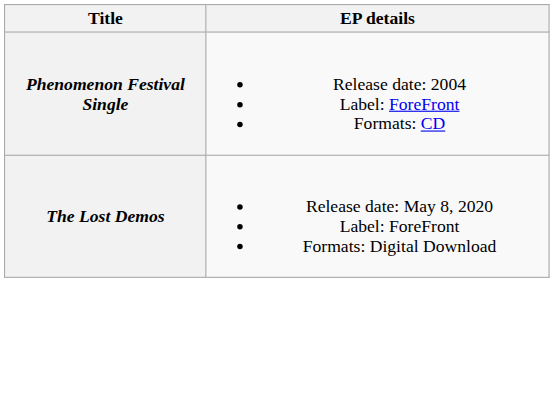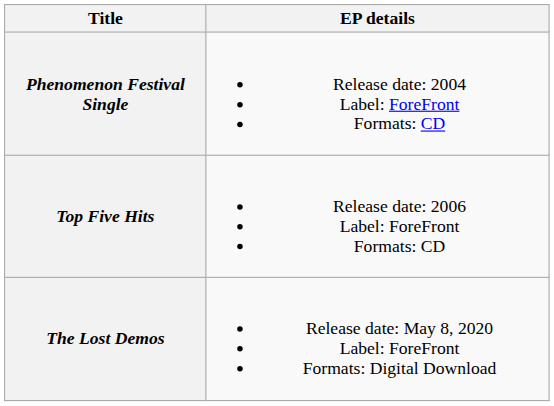+ row: Top Five Hits | Release date: 2006 Label: ForeFront Formats: CD
